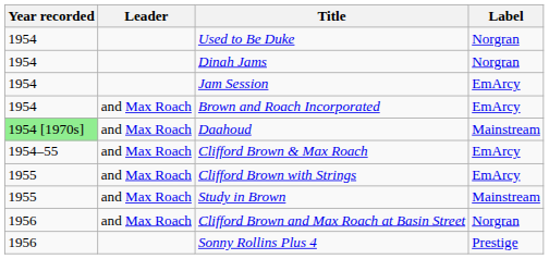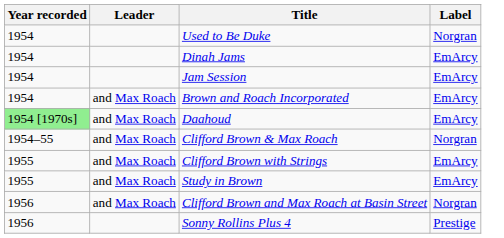Dinah Jams | Label: Norgran -> EmArcy
Daahoud | Label: Mainstream -> EmArcy
Clifford Brown & Max Roach | Label: EmArcy -> Norgran
Study in Brown | Label: Mainstream -> EmArcy
